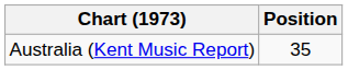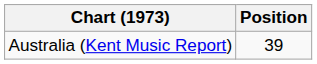Australia (Kent Music Report) | Position: 35 -> 39
